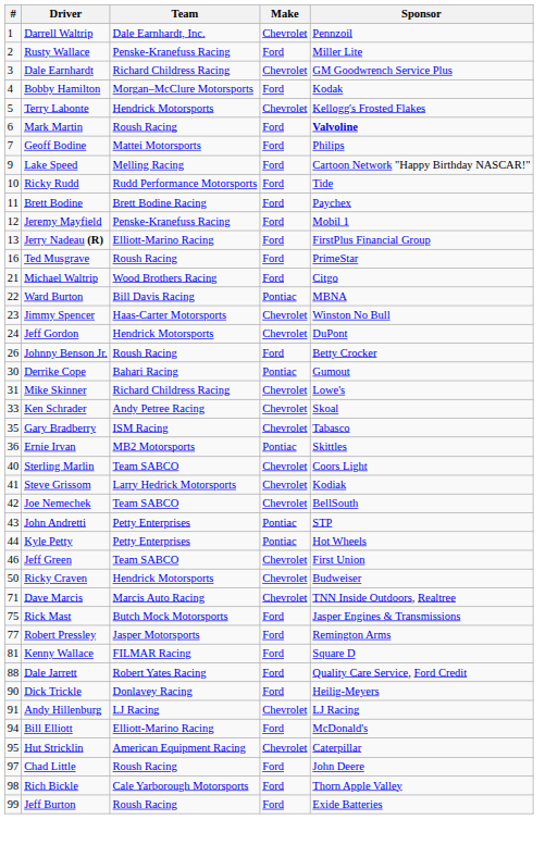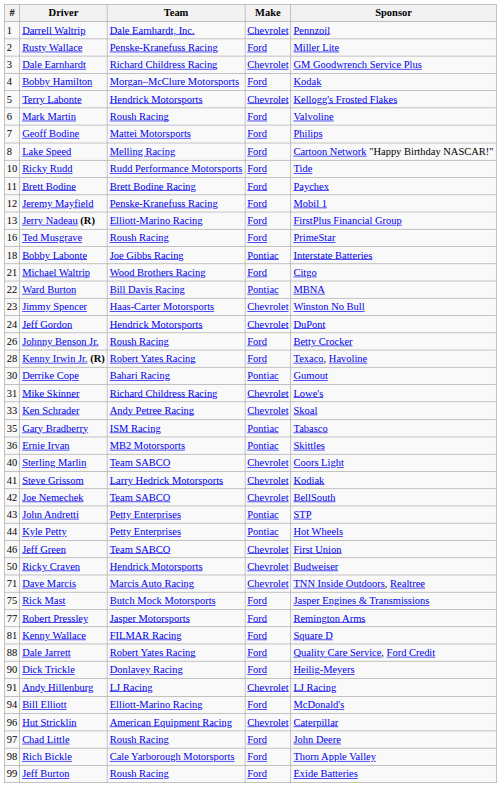Mark Martin | Sponsor: bold -> normal
Lake Speed | #: 9 -> 8
+ row: 18 | Bobby Labonte | Joe Gibbs Racing | Pontiac | Interstate Batteries
+ row: 28 | Kenny Irwin Jr. (R) | Robert Yates Racing | Ford | Texaco, Havoline
Gary Bradberry | Make: Chevrolet -> Pontiac
Hut Stricklin | #: 95 -> 96
